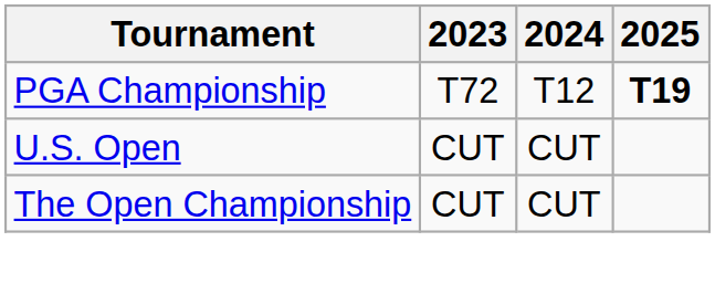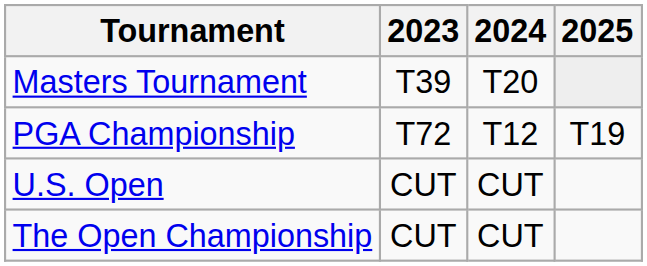+ row: Masters Tournament | T39 | T20
PGA Championship | 2025: bold -> normal
